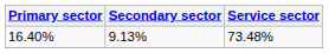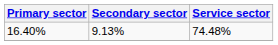16.40% | Service sector: 73.48% -> 74.48%
